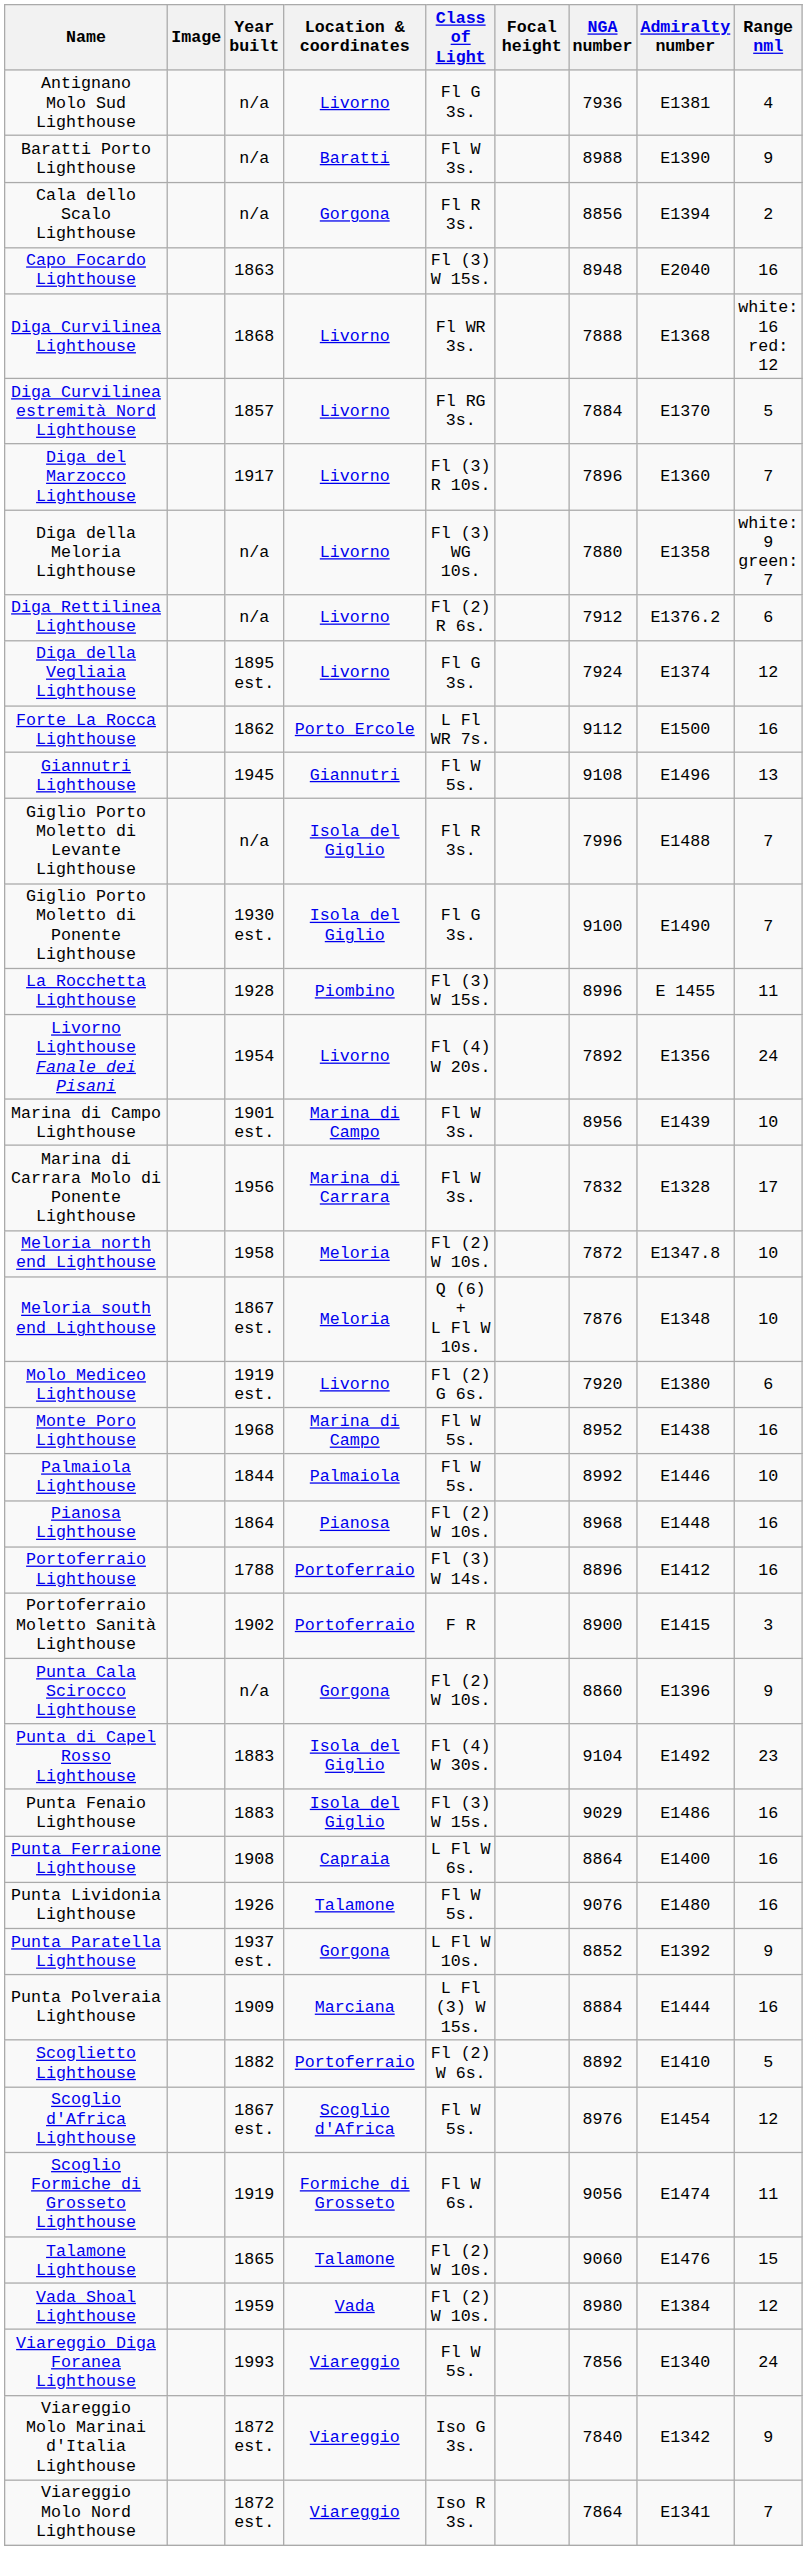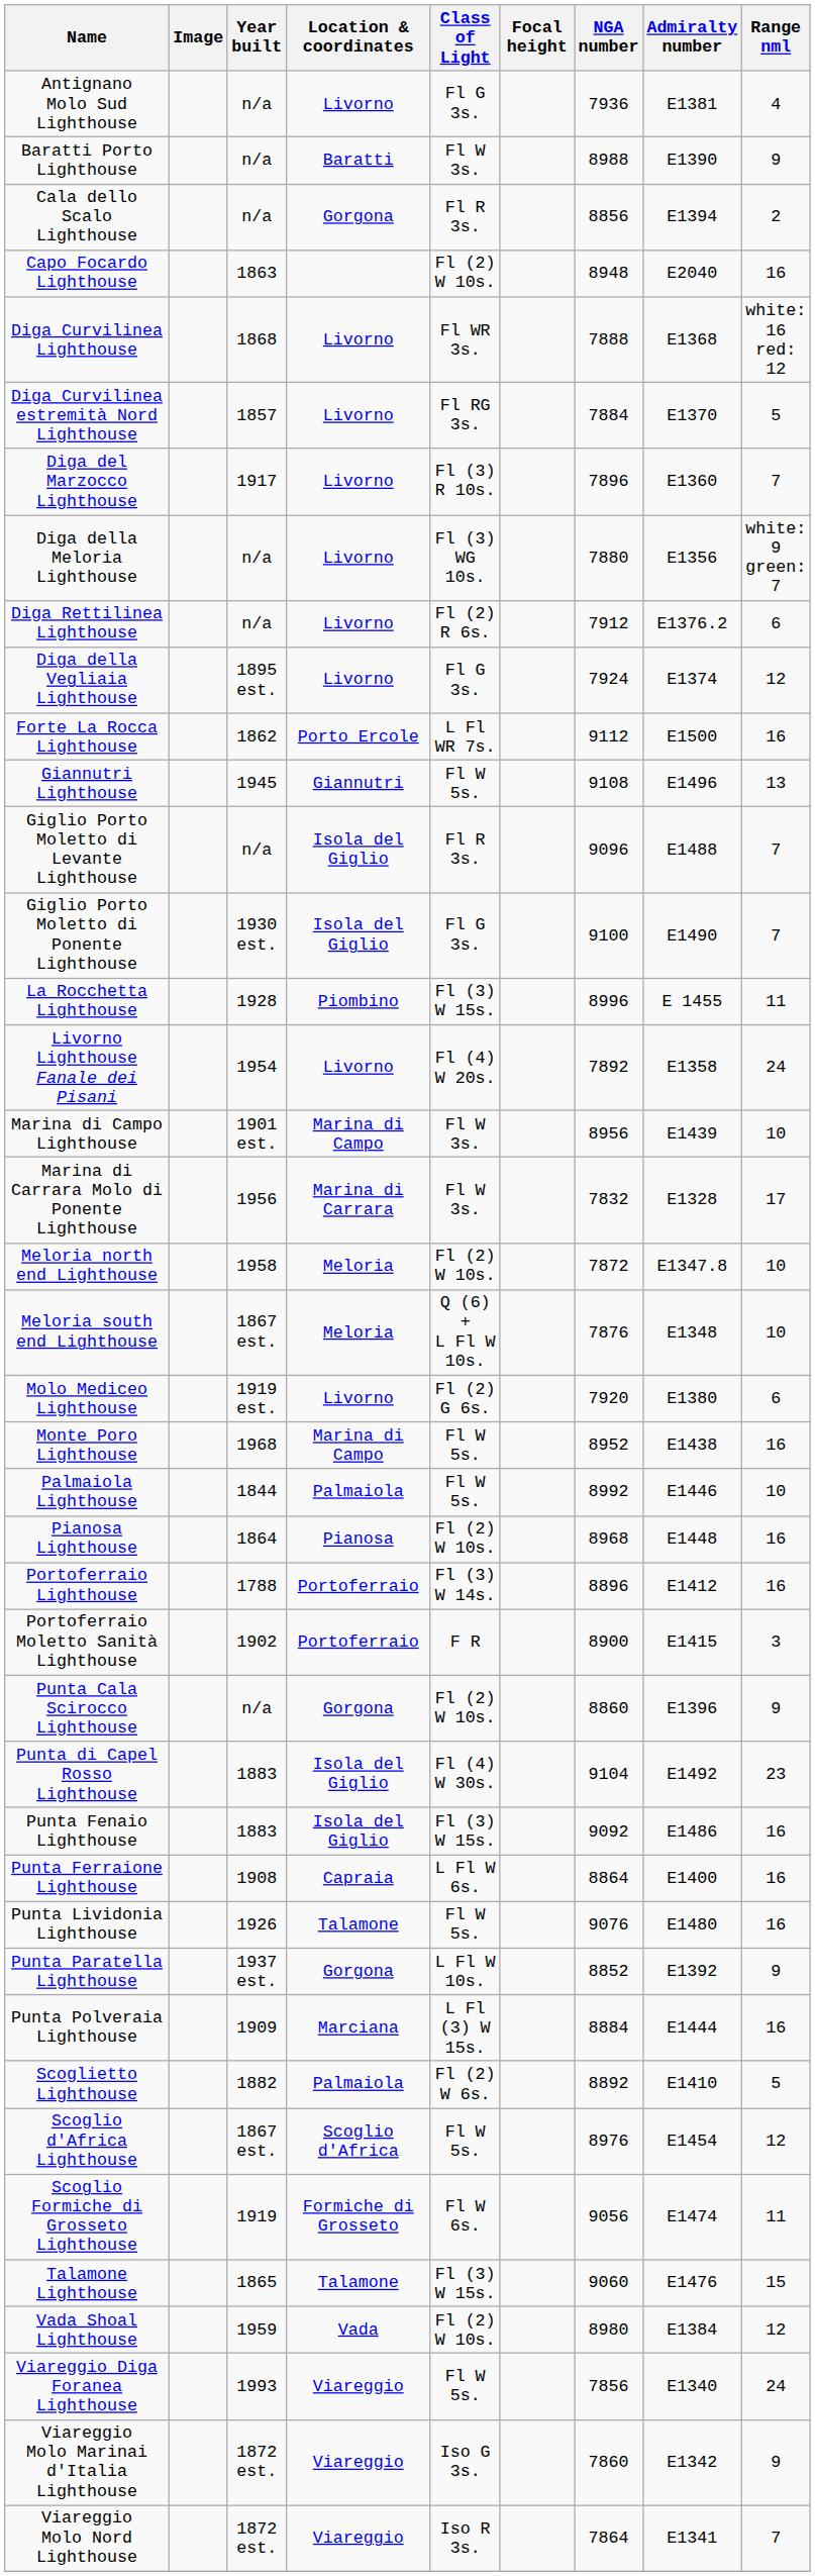Capo Focardo Lighthouse | Class of Light: Fl (3) W 15s. -> Fl (2) W 10s.
Diga della Meloria Lighthouse | Admiralty number: E1358 -> E1356
Giglio Porto Moletto di Levante Lighthouse | NGA number: 7996 -> 9096
Livorno Lighthouse Fanale dei Pisani | Admiralty number: E1356 -> E1358
Punta Fenaio Lighthouse | NGA number: 9029 -> 9092
Scoglietto Lighthouse | Location & coordinates: Portoferraio -> Palmaiola
Talamone Lighthouse | Class of Light: Fl (2) W 10s. -> Fl (3) W 15s.
Viareggio Molo Marinai d'Italia Lighthouse | NGA number: 7840 -> 7860
